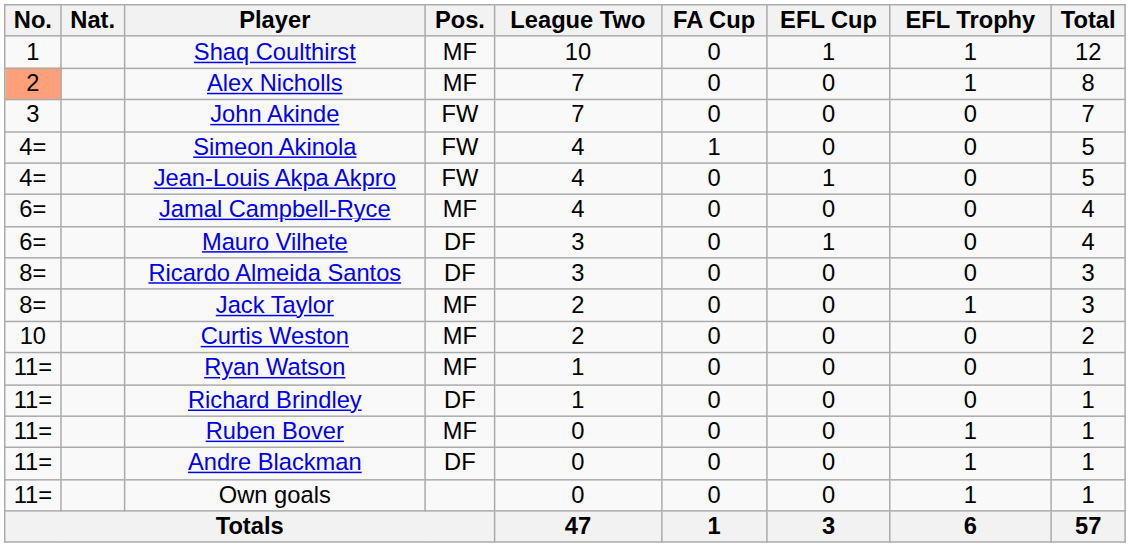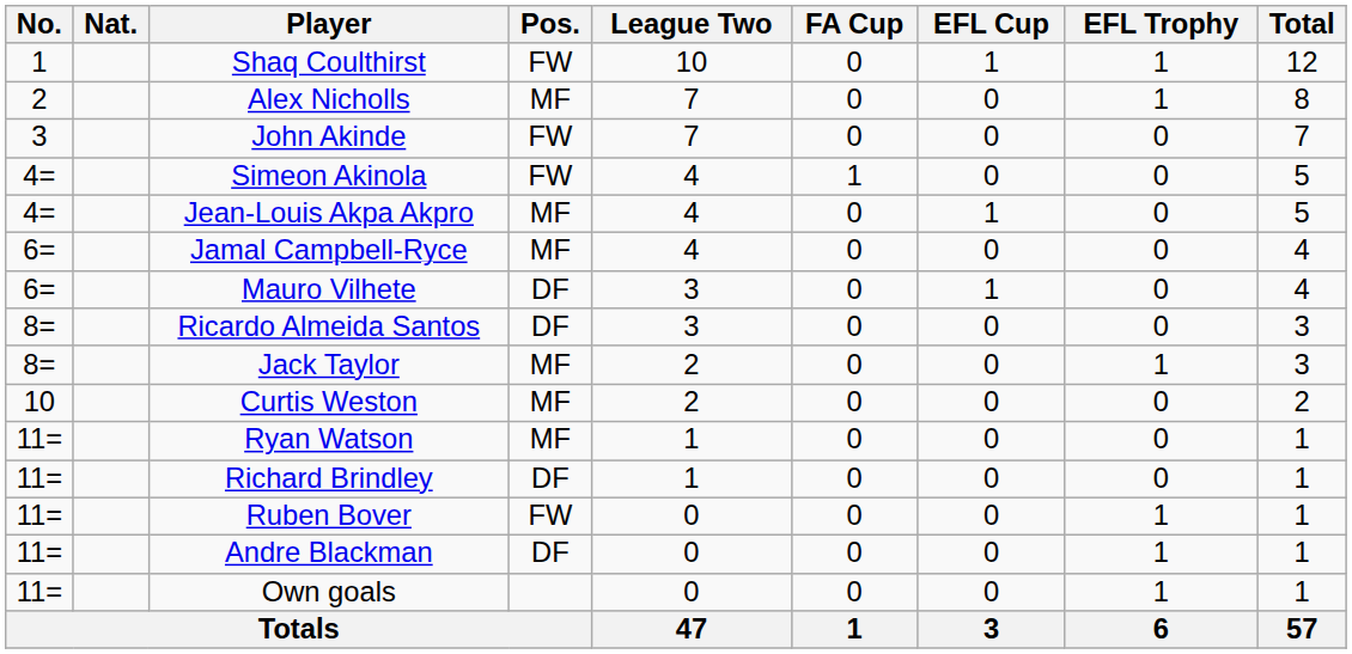Shaq Coulthirst | Pos.: MF -> FW
Alex Nicholls | No.: lightsalmon background -> no background
Jean-Louis Akpa Akpro | Pos.: FW -> MF
Ruben Bover | Pos.: MF -> FW
